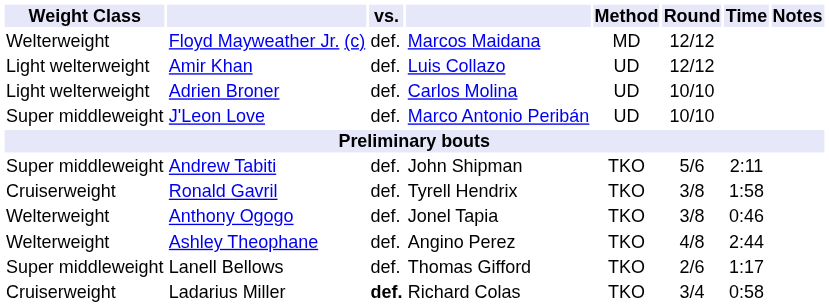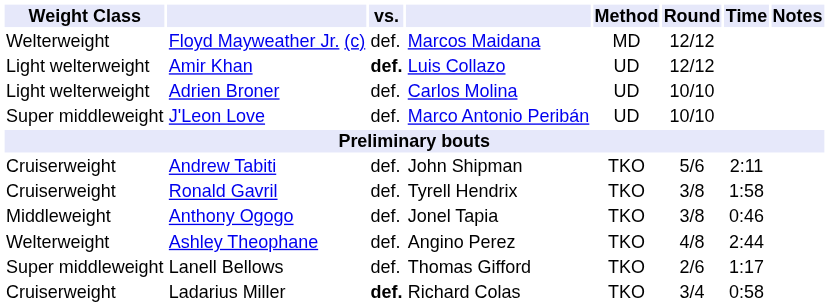Amir Khan | vs.: normal -> bold
Andrew Tabiti | Weight Class: Super middleweight -> Cruiserweight
Anthony Ogogo | Weight Class: Welterweight -> Middleweight
